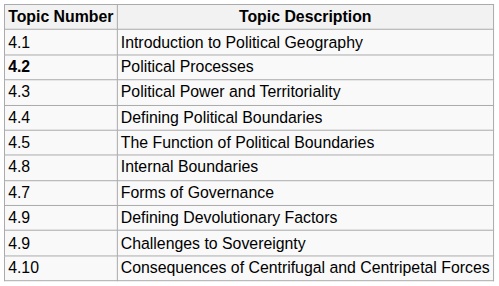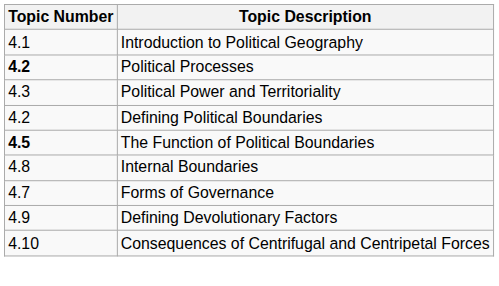Defining Political Boundaries | Topic Number: 4.4 -> 4.2
The Function of Political Boundaries | Topic Number: normal -> bold
- row: 4.9 | Challenges to Sovereignty
